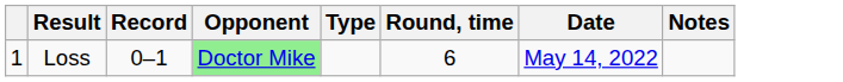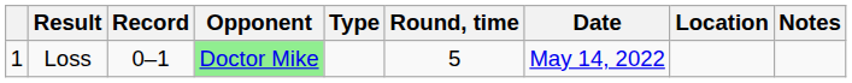+ column: Location
Loss | Round, time: 6 -> 5
